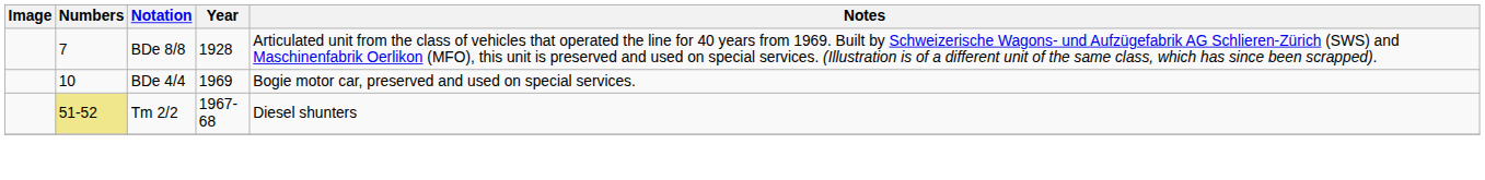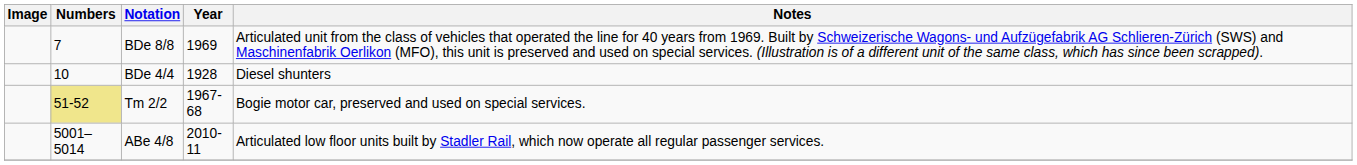BDe 8/8 | Year: 1928 -> 1969
BDe 4/4 | Year: 1969 -> 1928
BDe 4/4 | Notes: Bogie motor car, preserved and used on special services. -> Diesel shunters
Tm 2/2 | Notes: Diesel shunters -> Bogie motor car, preserved and used on special services.
+ row: 5001–5014 | ABe 4/8 | 2010-11 | Articulated low floor units built by Stadler Rail, which now operate all regular passenger services.
